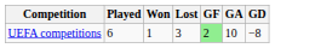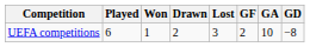+ column: Drawn | 2
UEFA competitions | GF: lightgreen background -> no background
